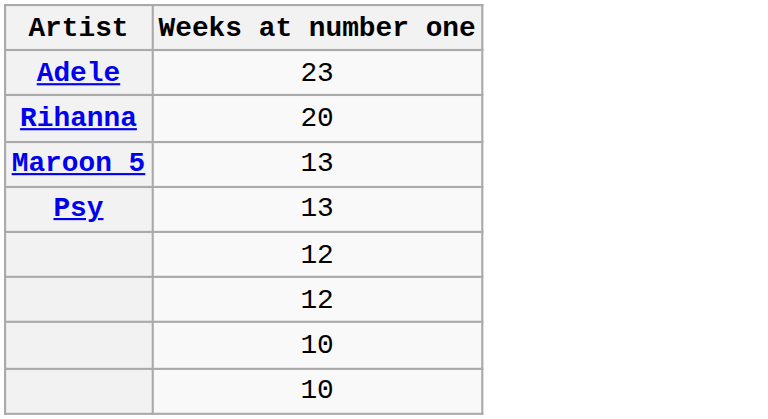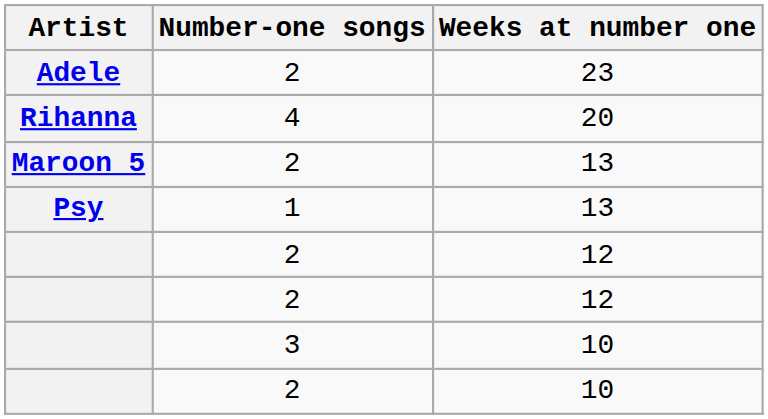+ column: Number-one songs | 2 | 4 | 2 | 1 | 2 | 2 | 3 | 2
